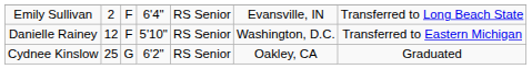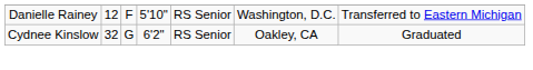- row: Emily Sullivan | 2 | F | 6'4" | RS Senior | Evansville, IN | Transferred to Long Beach State
Cydnee Kinslow | column 2: 25 -> 32
